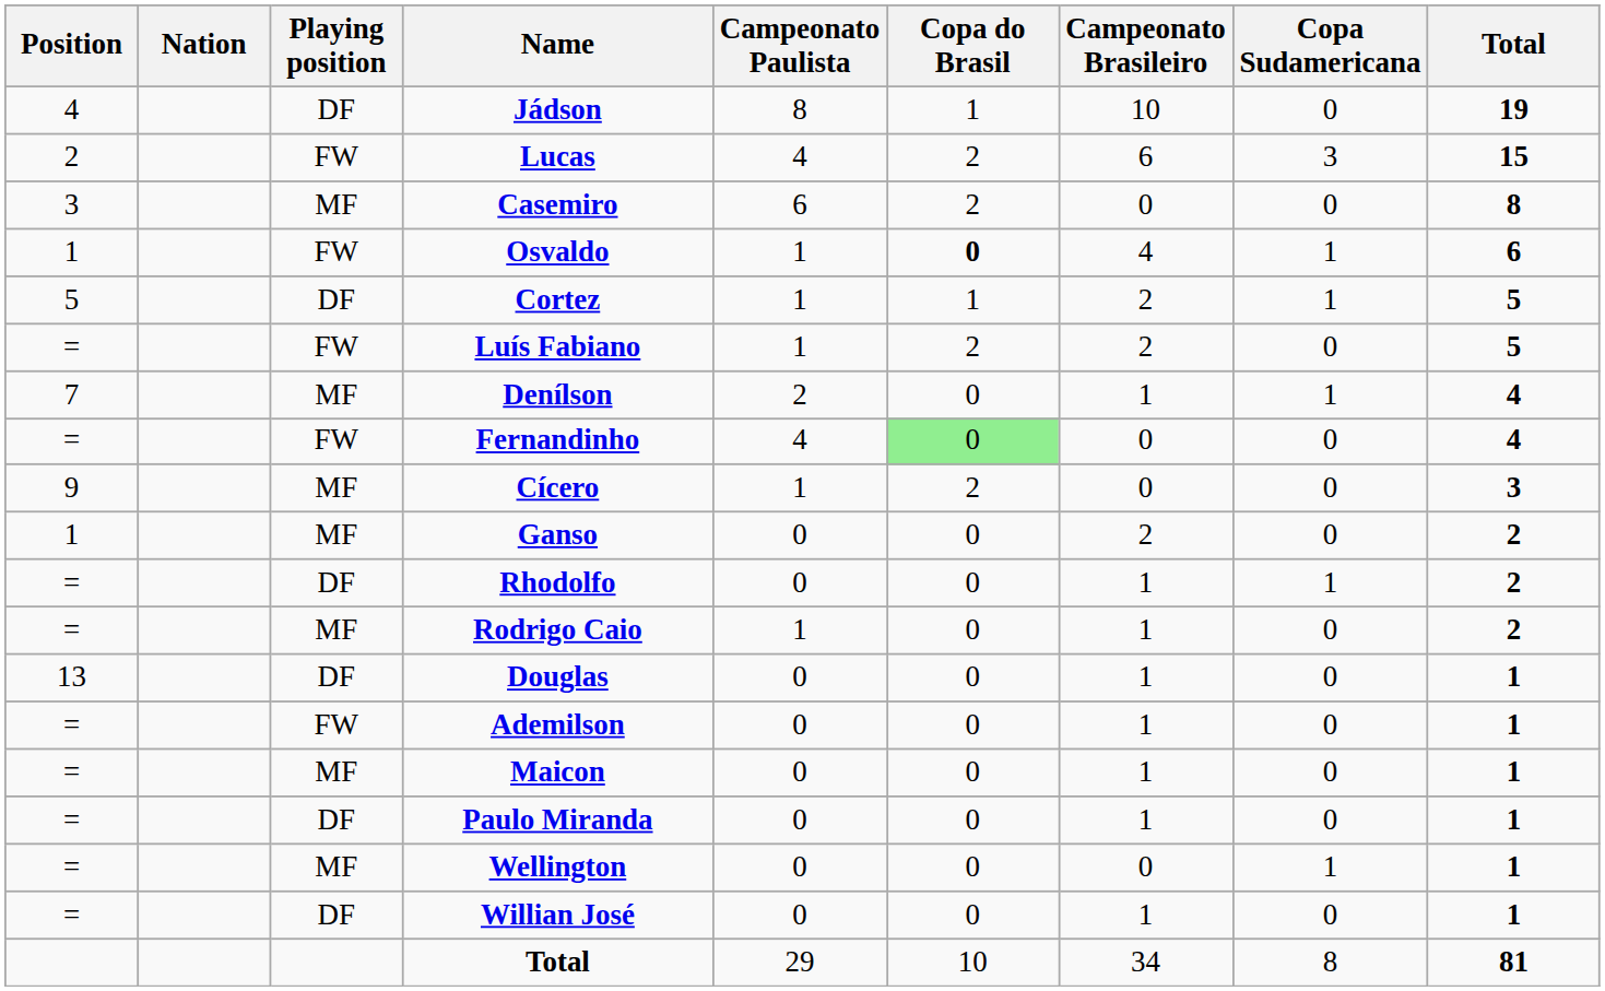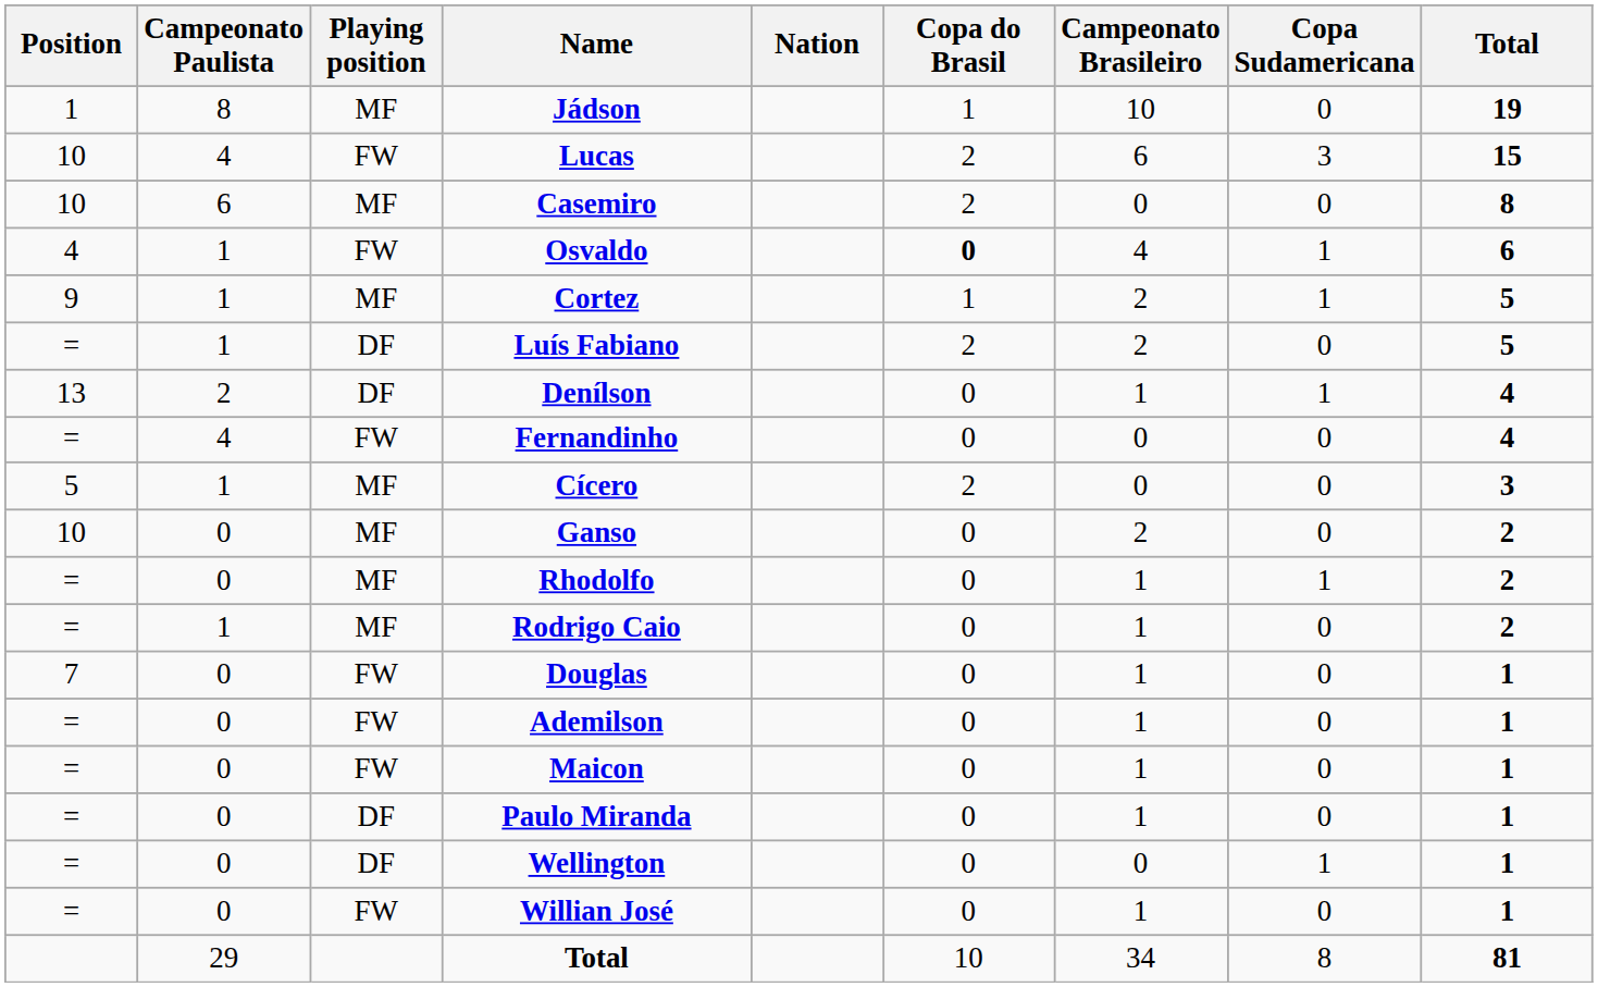columns swapped: Nation <-> Campeonato Paulista
Jádson | Position: 4 -> 1
Jádson | Playing position: DF -> MF
Lucas | Position: 2 -> 10
Casemiro | Position: 3 -> 10
Osvaldo | Position: 1 -> 4
Cortez | Position: 5 -> 9
Cortez | Playing position: DF -> MF
Luís Fabiano | Playing position: FW -> DF
Denílson | Position: 7 -> 13
Denílson | Playing position: MF -> DF
Fernandinho | Copa do Brasil: lightgreen background -> no background
Cícero | Position: 9 -> 5
Ganso | Position: 1 -> 10
Rhodolfo | Playing position: DF -> MF
Douglas | Position: 13 -> 7
Douglas | Playing position: DF -> FW
Maicon | Playing position: MF -> FW
Wellington | Playing position: MF -> DF
Willian José | Playing position: DF -> FW
